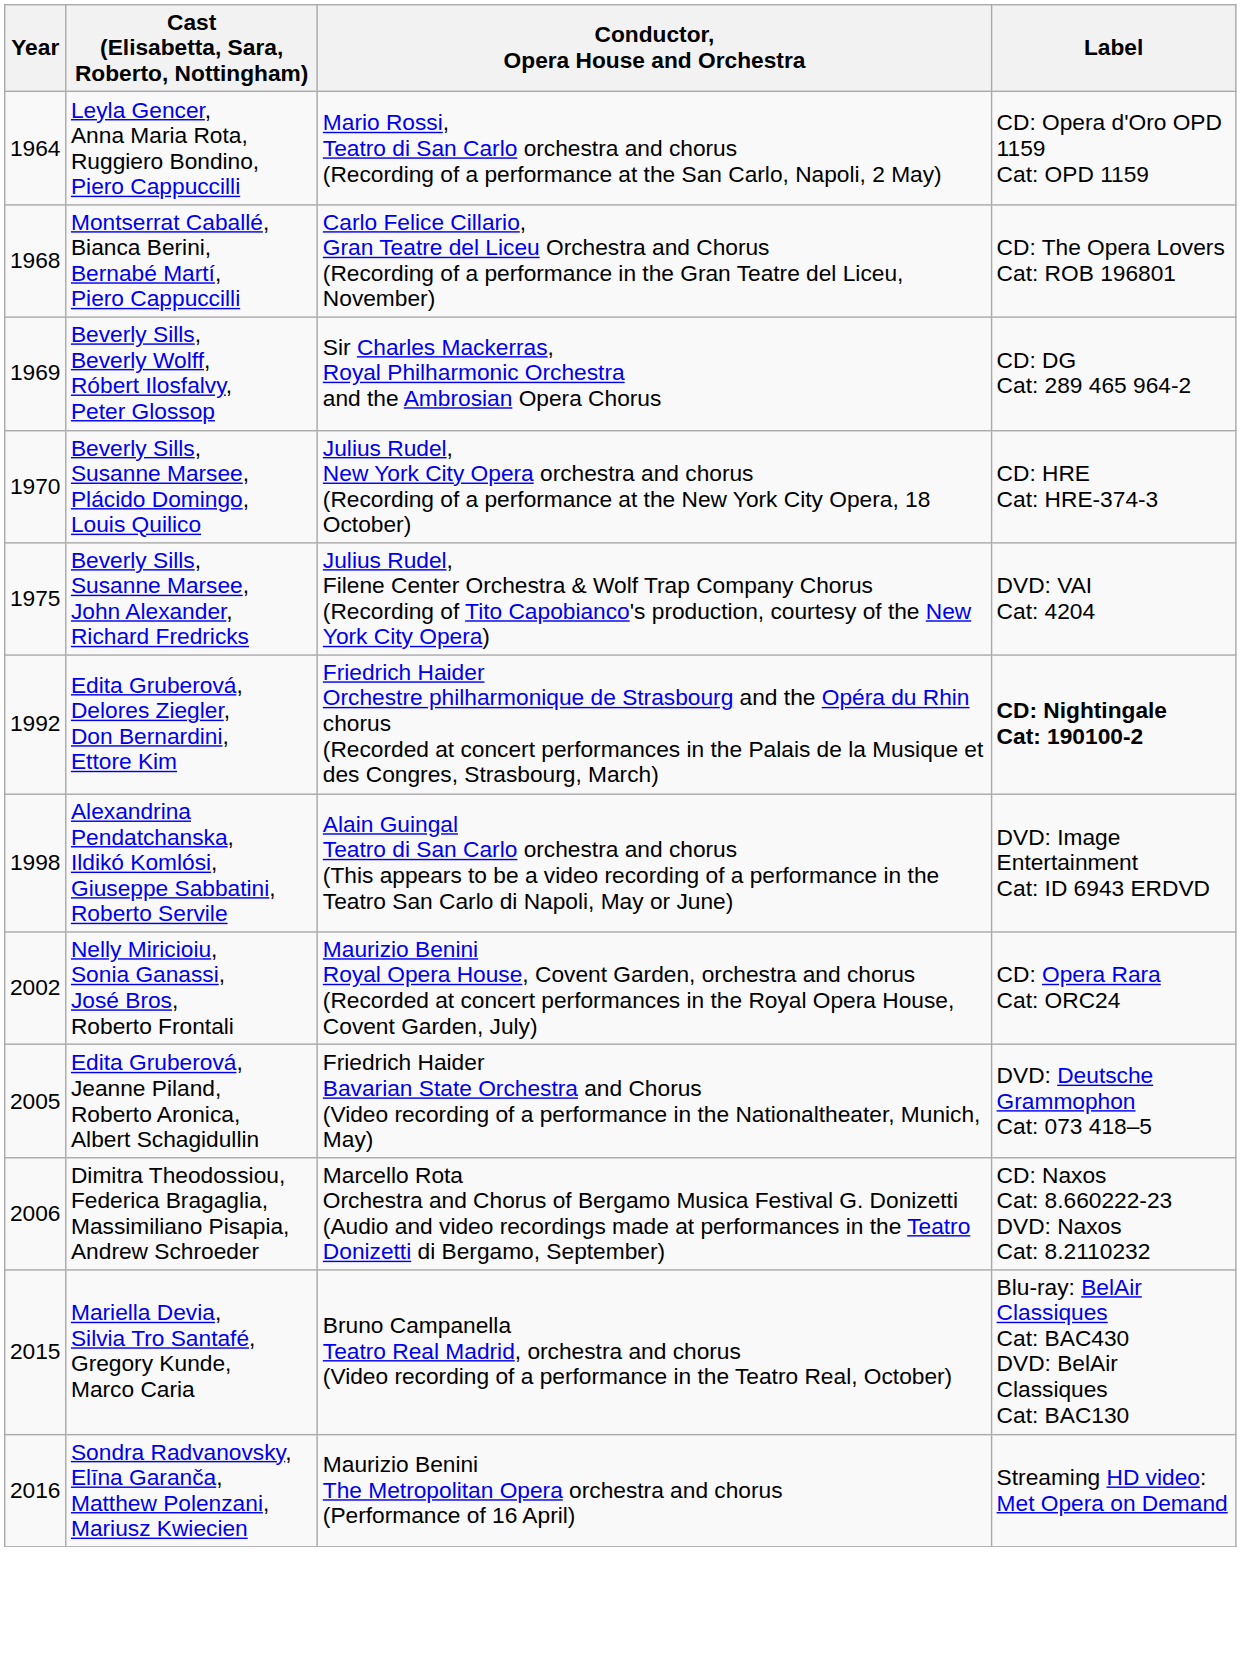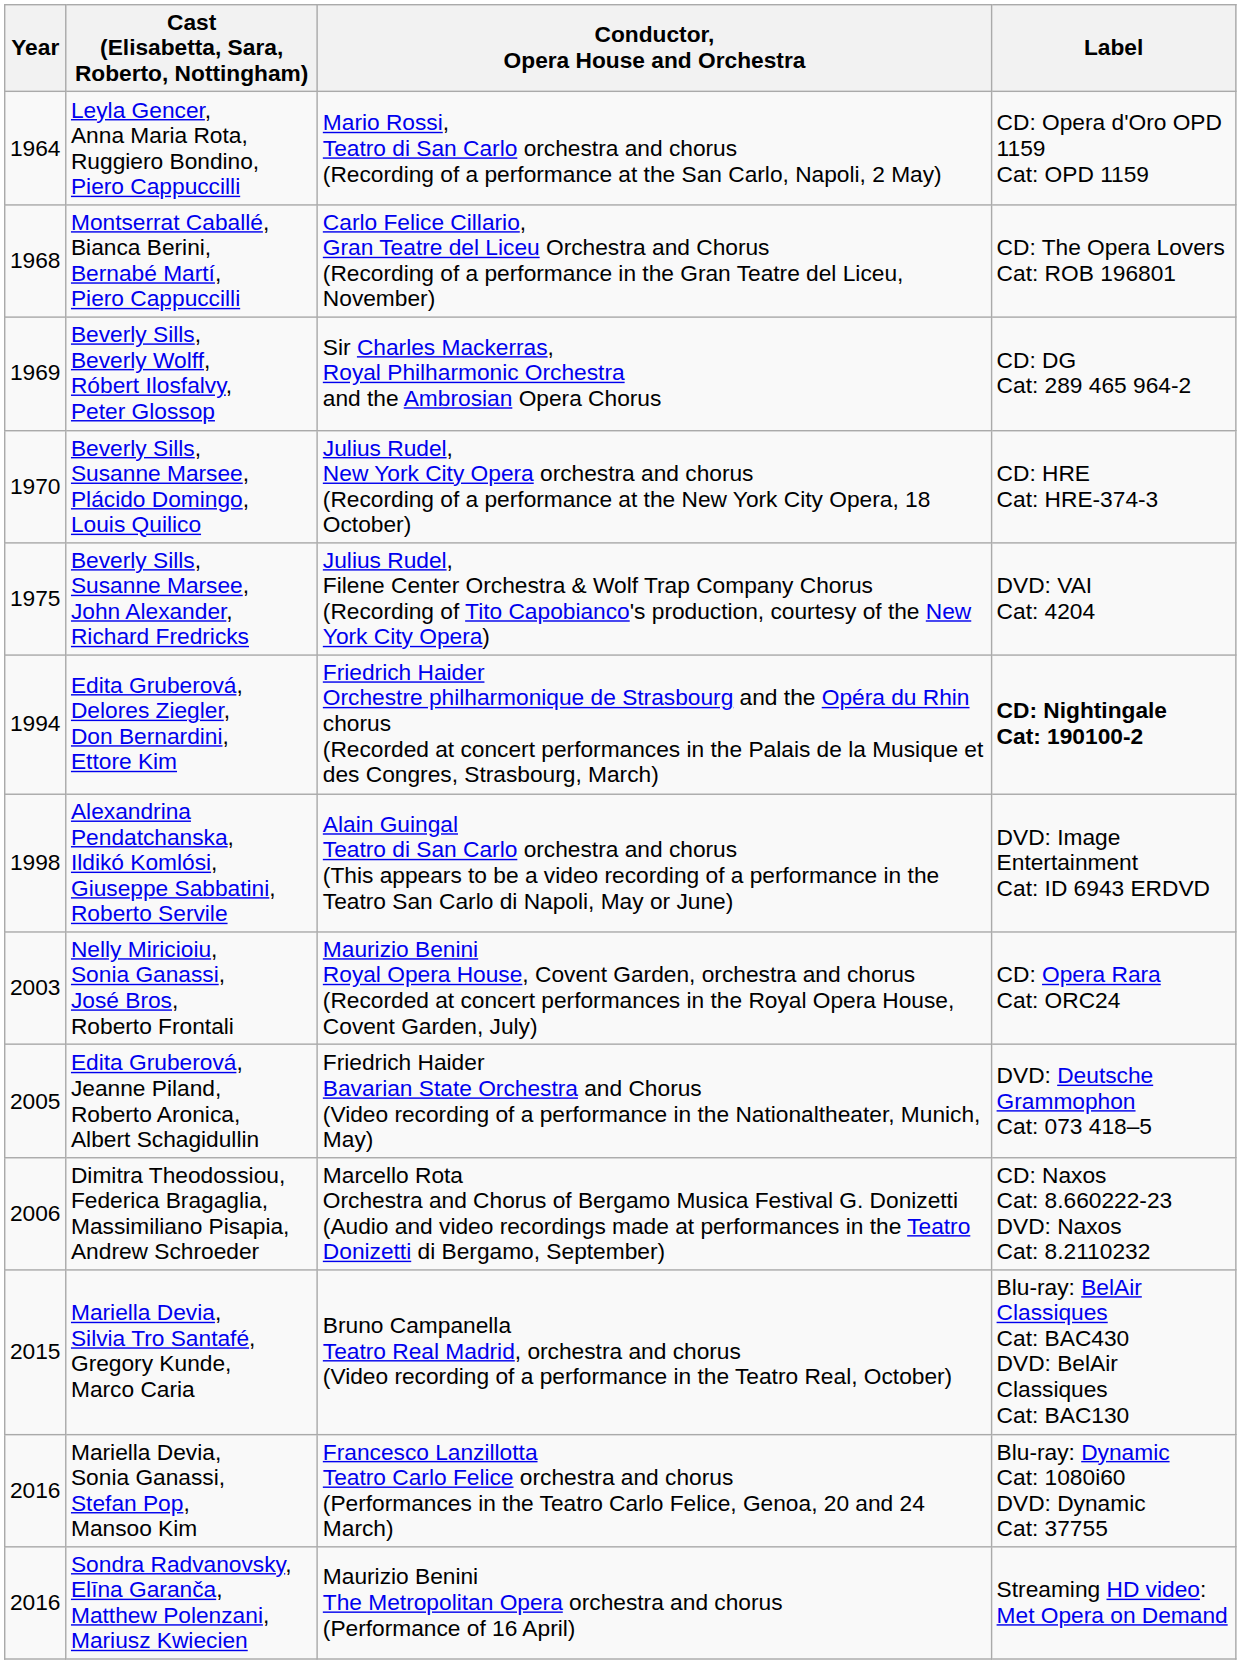Edita Gruberová, Delores Ziegler, Don Bernardini, Ettore Kim | Year: 1992 -> 1994
Nelly Miricioiu, Sonia Ganassi, José Bros, Roberto Frontali | Year: 2002 -> 2003
+ row: 2016 | Mariella Devia, Sonia Ganassi, Stefan Pop, Mansoo Kim | Francesco Lanzillotta Teatro Carlo Felice orchestra and chorus (Performances in the Teatro Carlo Felice, Genoa, 20 and 24 March) | Blu-ray: Dynamic Cat: 1080i60 DVD: Dynamic Cat: 37755
